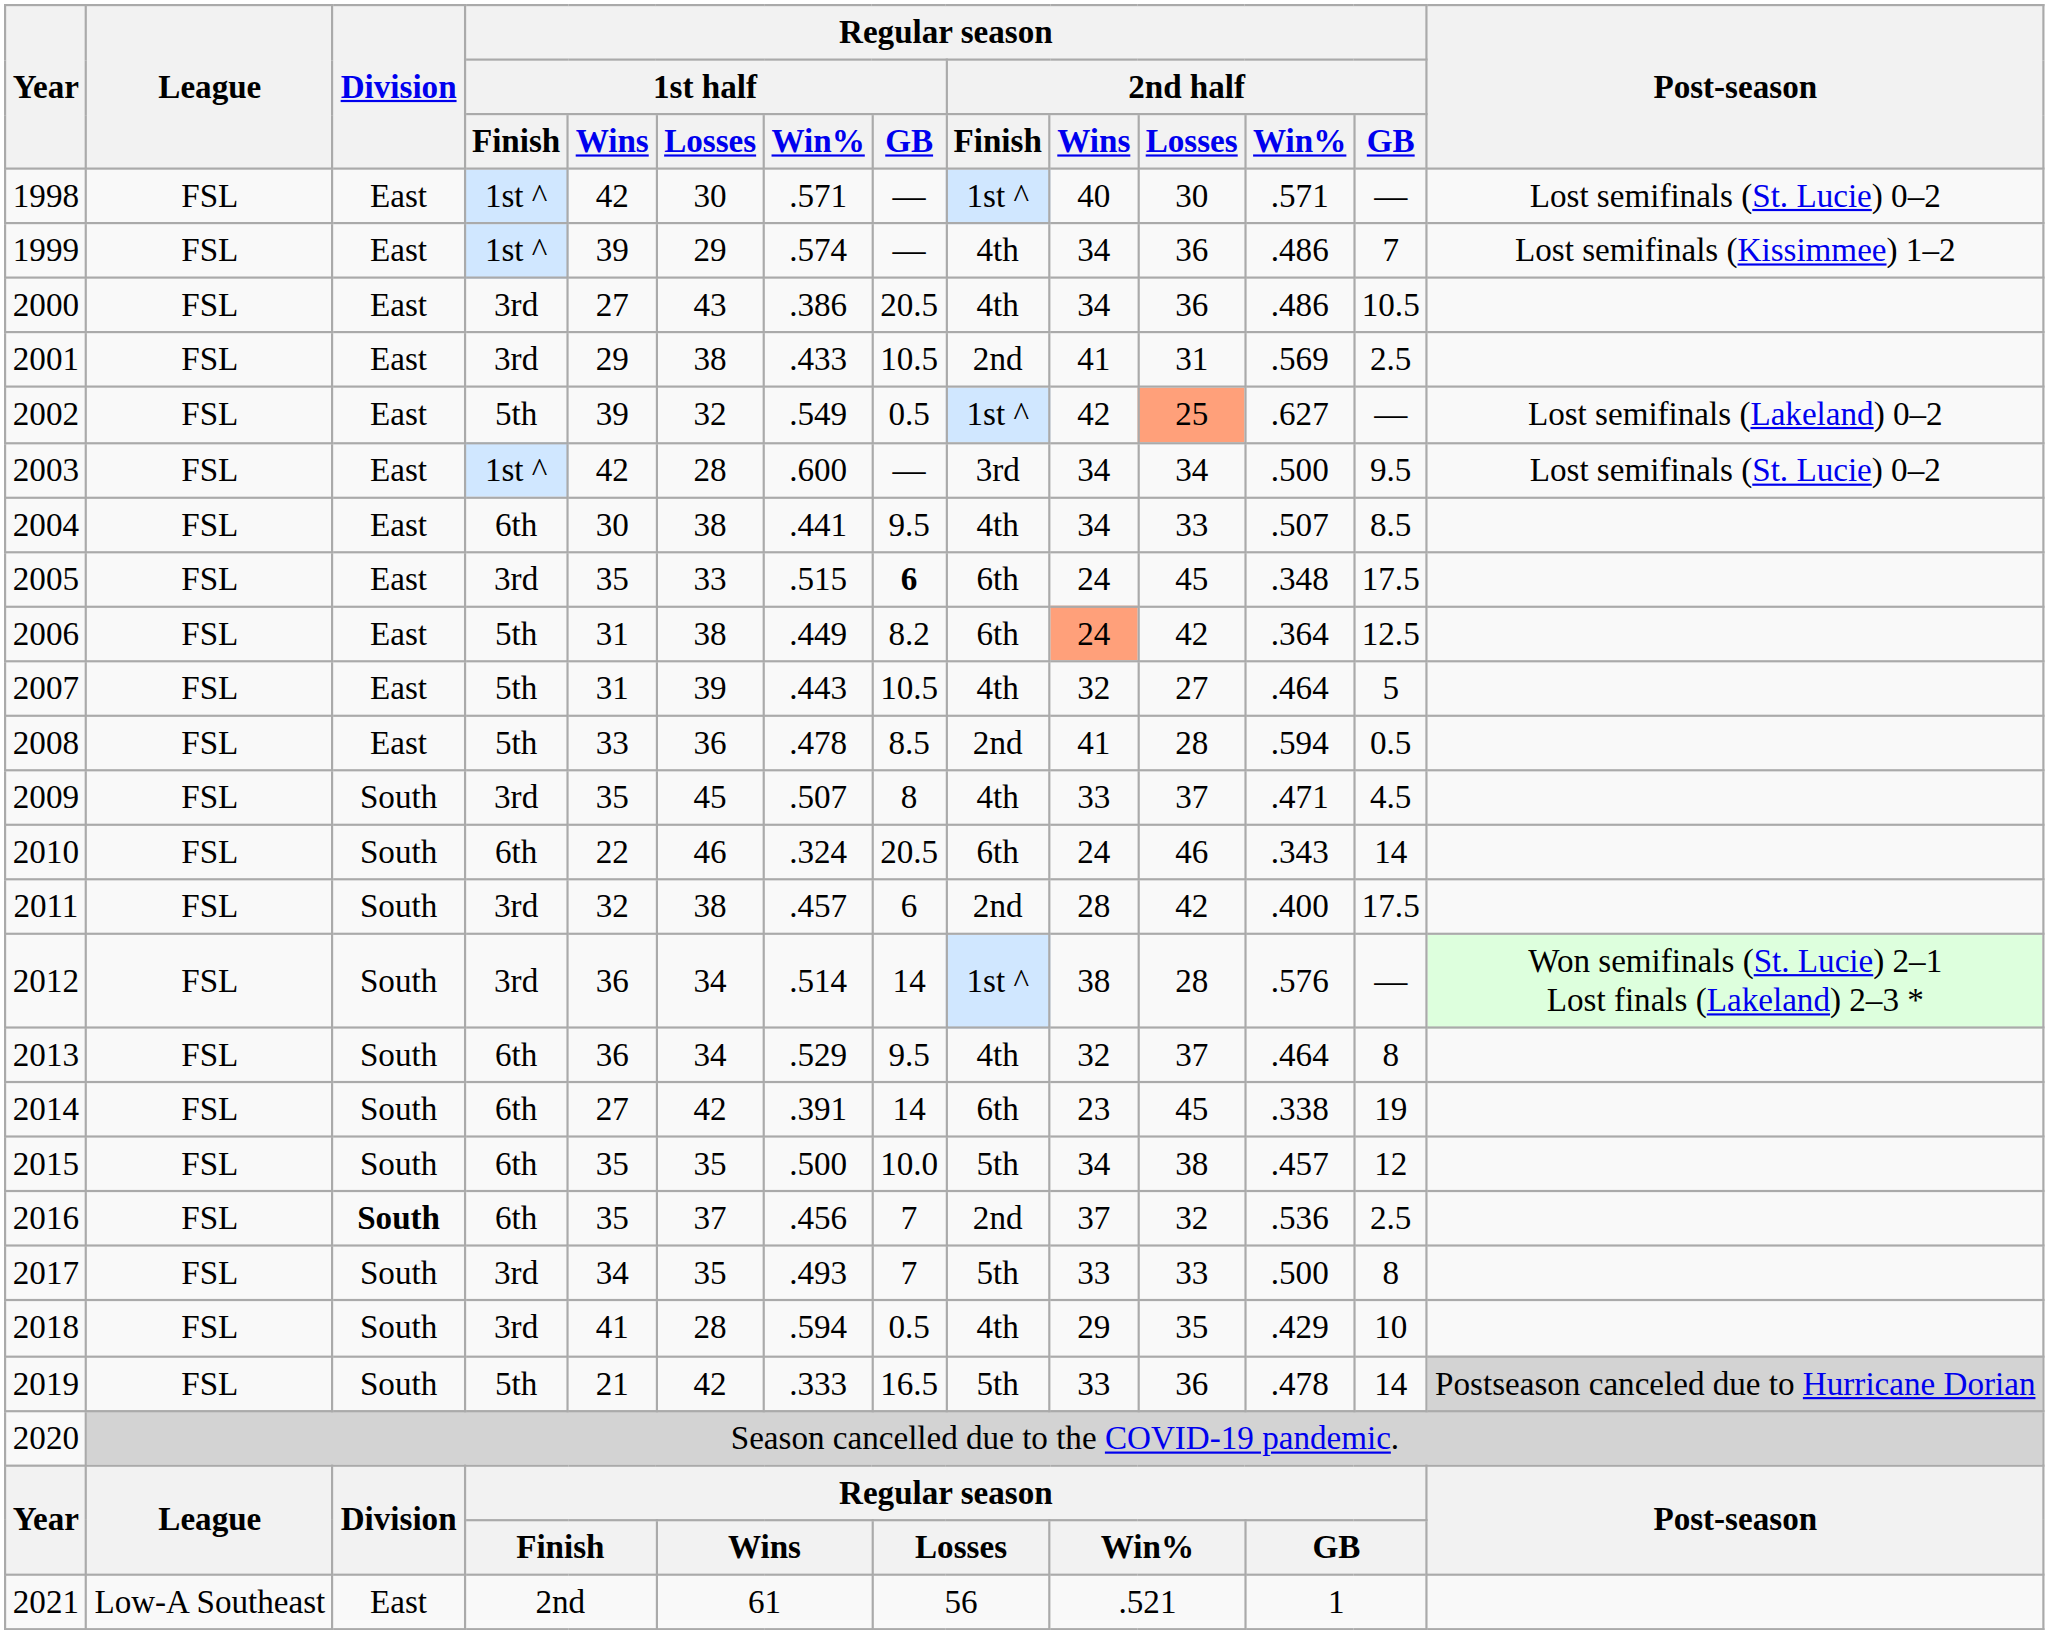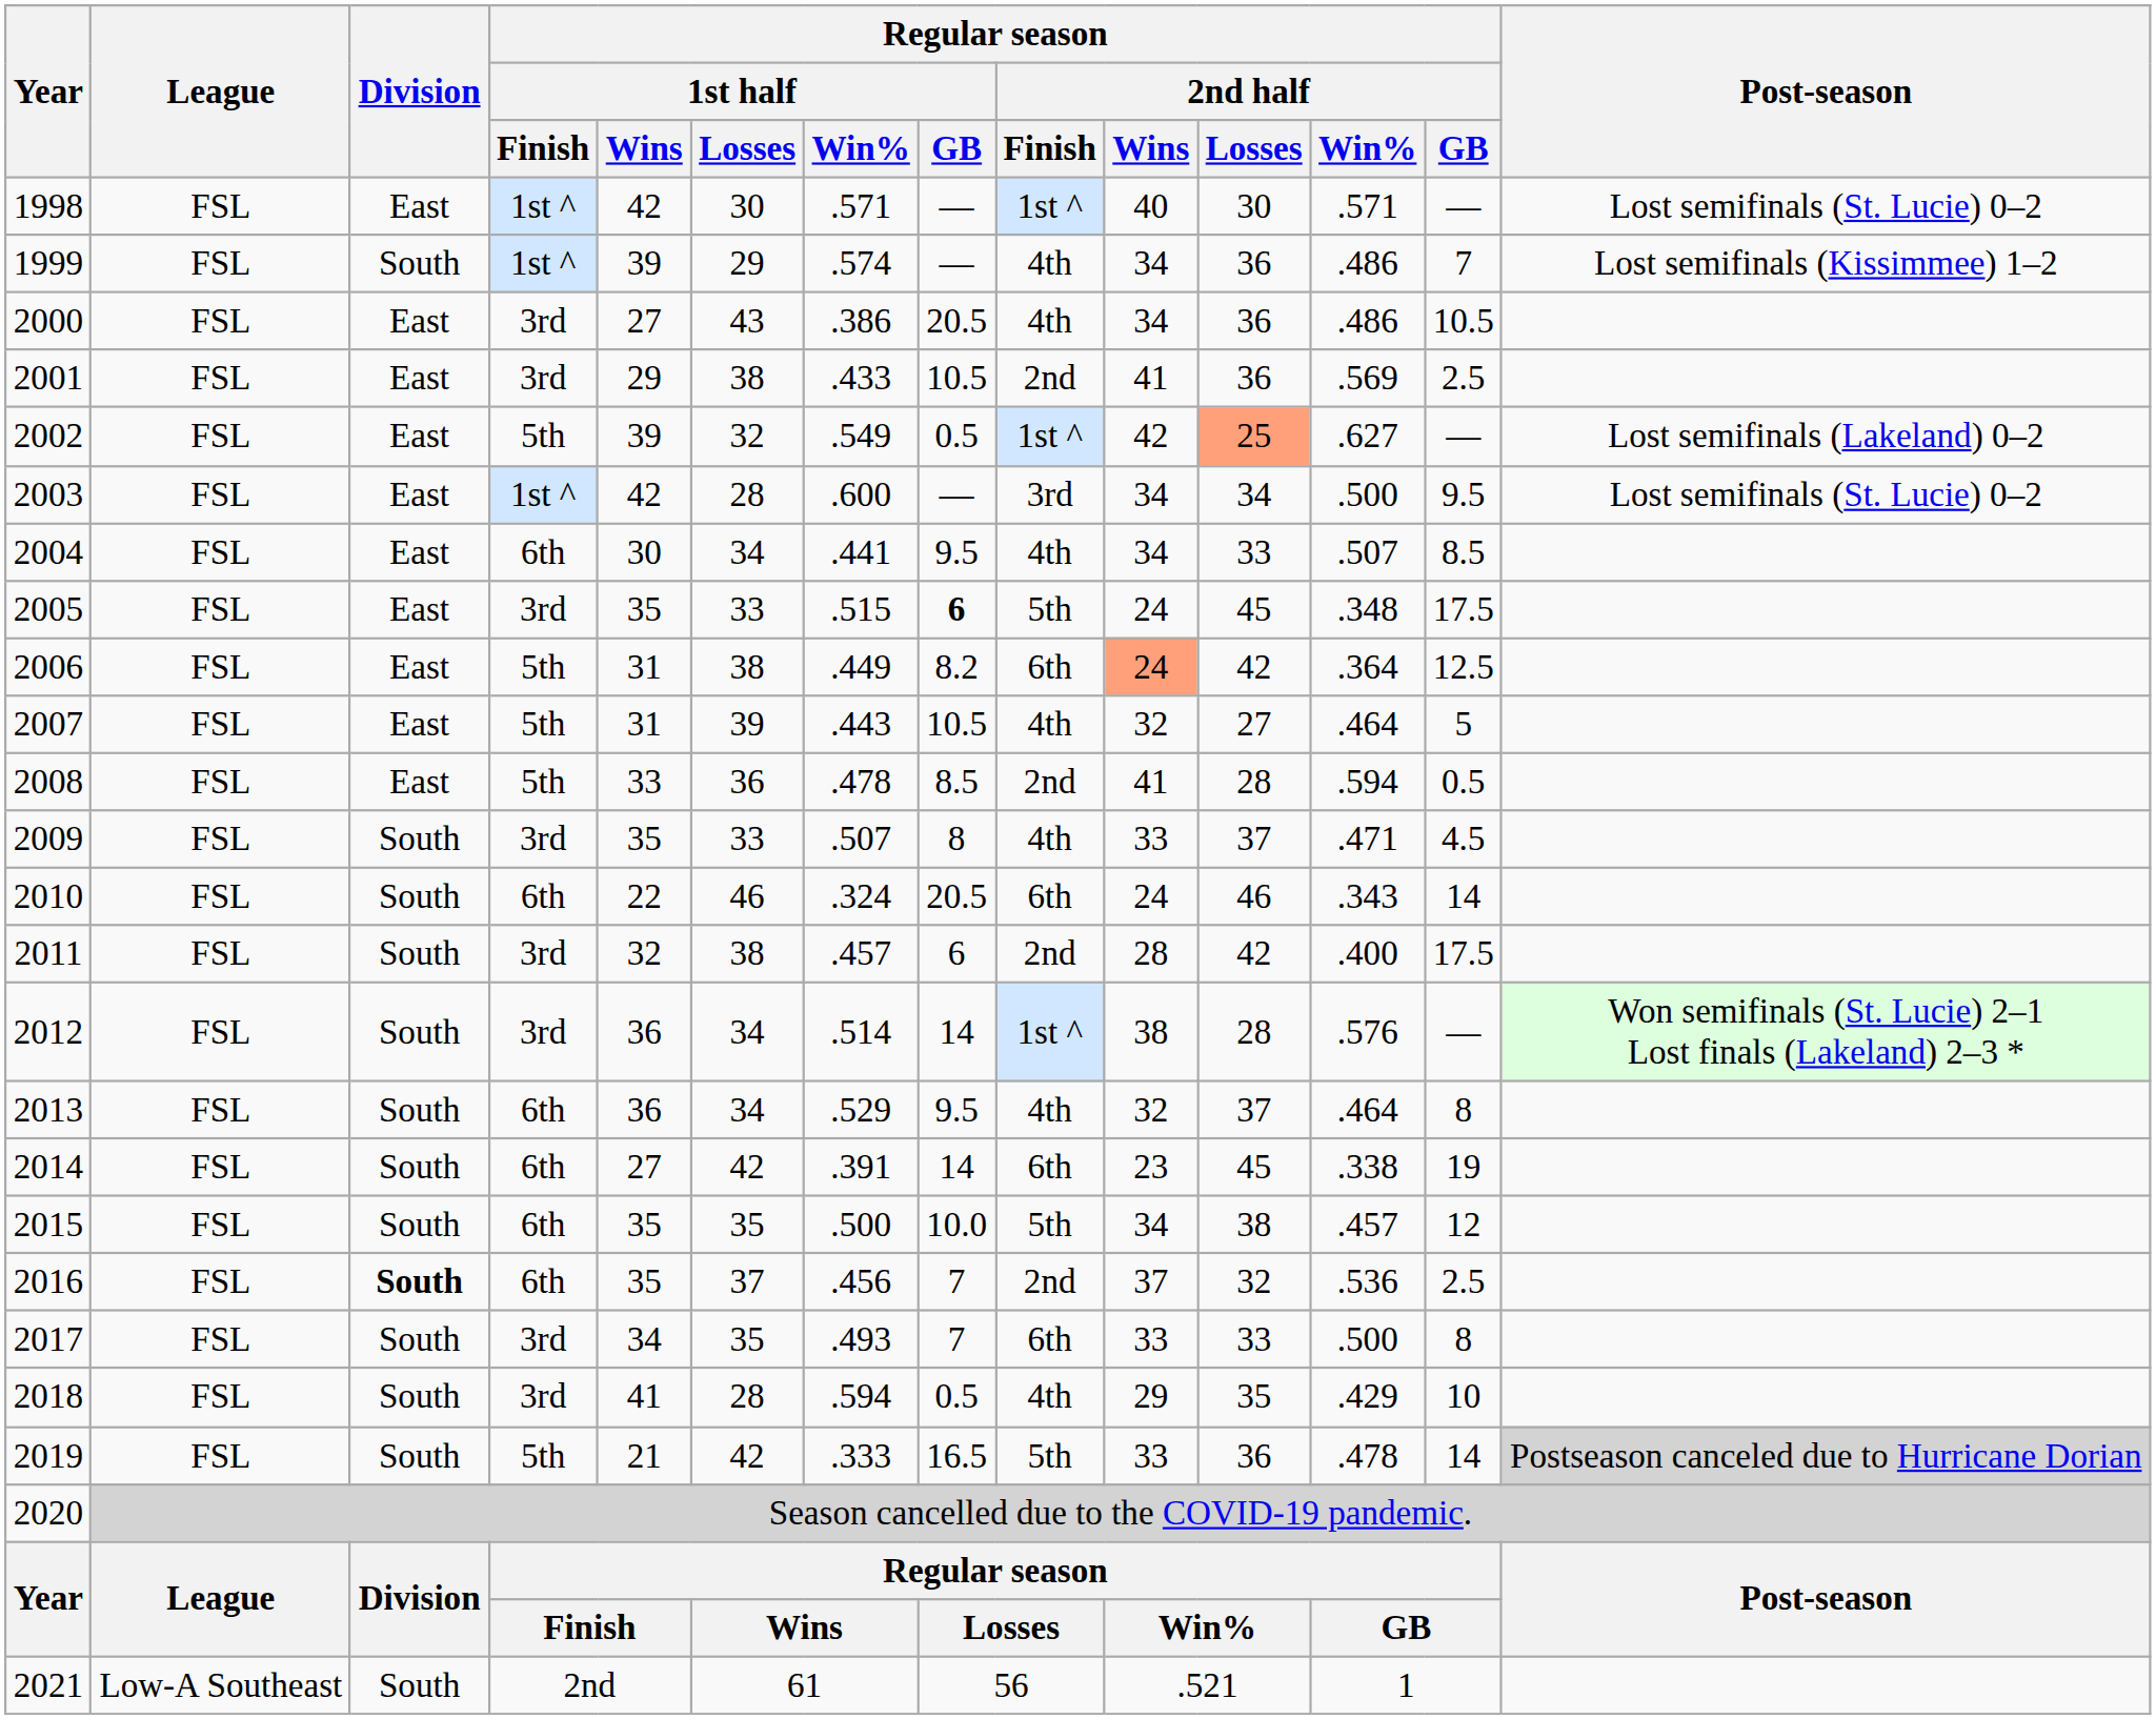1999 | Division: East -> South
2001 | Regular season / 2nd half / Losses: 31 -> 36
2004 | Regular season / 1st half / Losses: 38 -> 34
2005 | Regular season / 2nd half / Finish: 6th -> 5th
2009 | Regular season / 1st half / Losses: 45 -> 33
2017 | Regular season / 2nd half / Finish: 5th -> 6th
2021 | Division: East -> South
